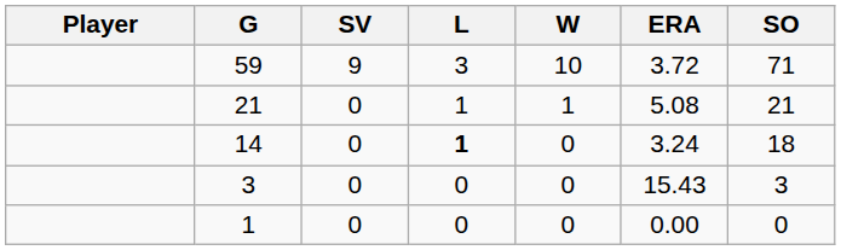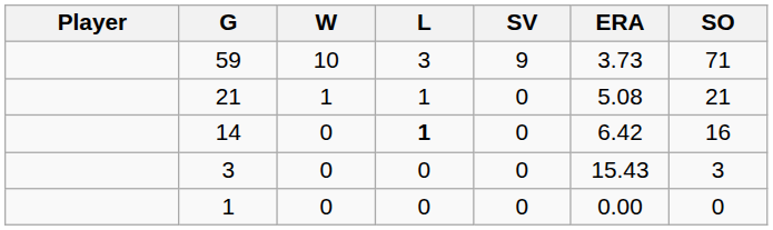columns swapped: W <-> SV
59 | ERA: 3.72 -> 3.73
14 | ERA: 3.24 -> 6.42
14 | SO: 18 -> 16
